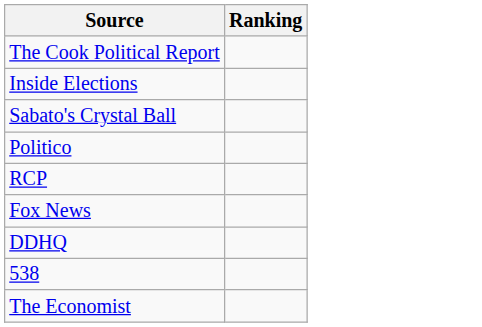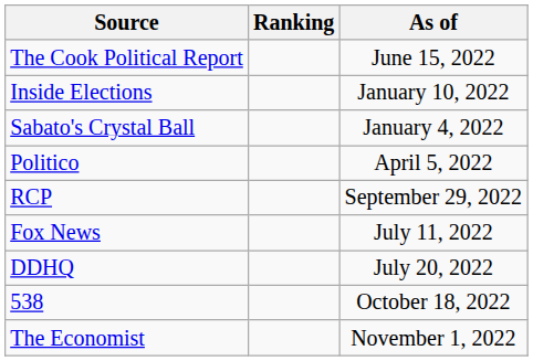+ column: As of | June 15, 2022 | January 10, 2022 | January 4, 2022 | April 5, 2022 | September 29, 2022 | July 11, 2022 | July 20, 2022 | October 18, 2022 | November 1, 2022
